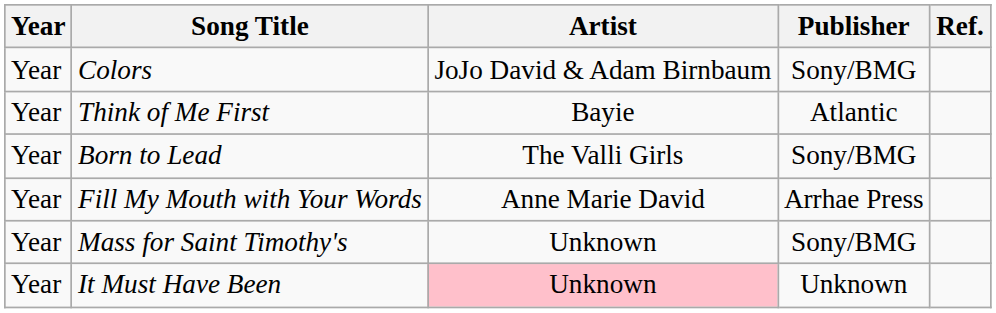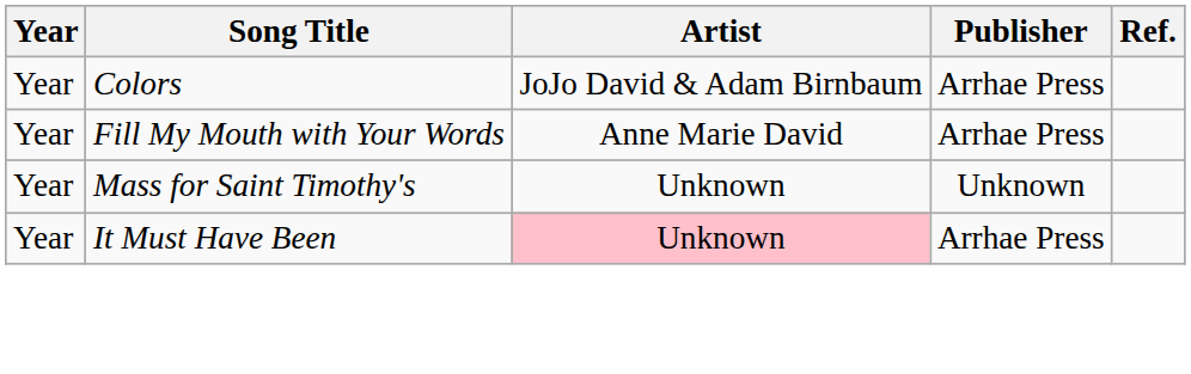Colors | Publisher: Sony/BMG -> Arrhae Press
- row: Year | Think of Me First | Bayie | Atlantic
- row: Year | Born to Lead | The Valli Girls | Sony/BMG
Mass for Saint Timothy's | Publisher: Sony/BMG -> Unknown
It Must Have Been | Publisher: Unknown -> Arrhae Press
